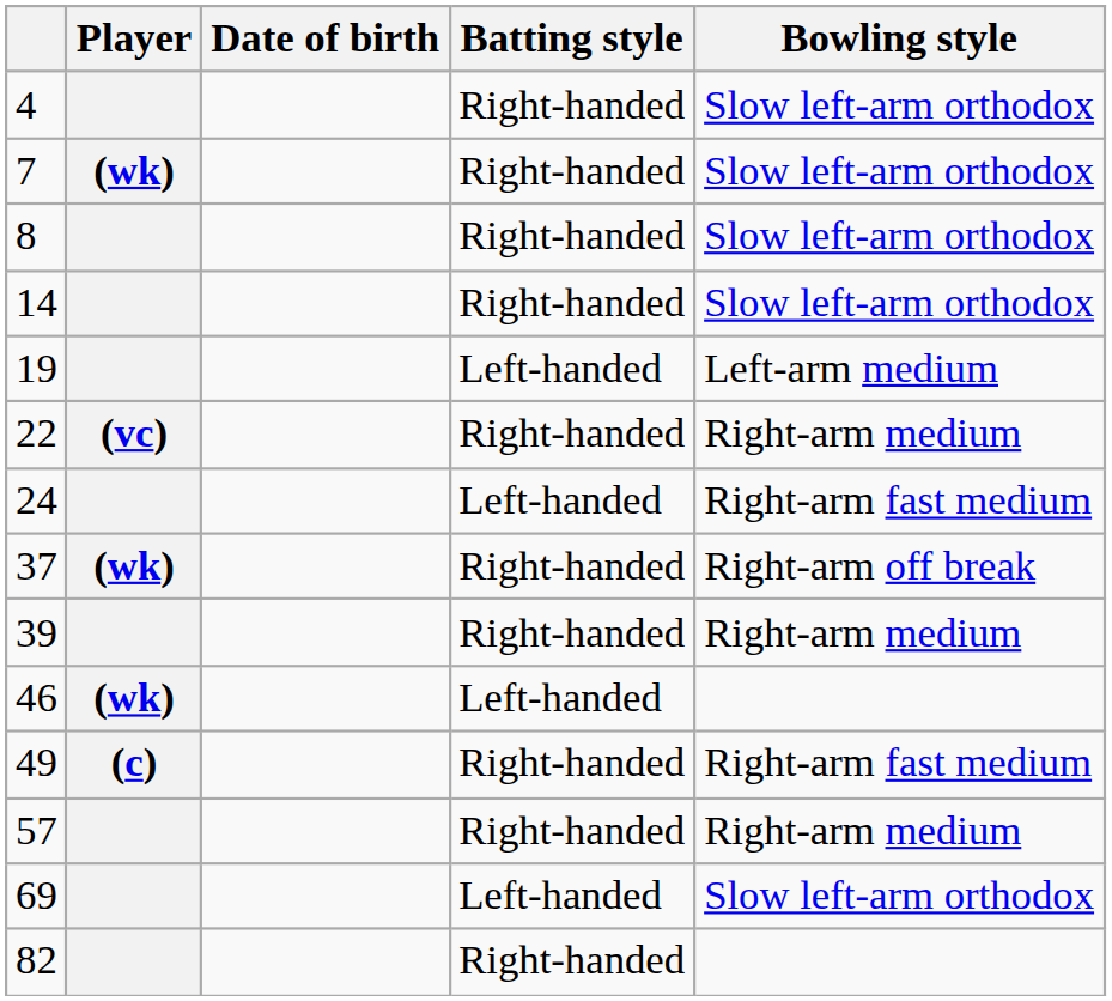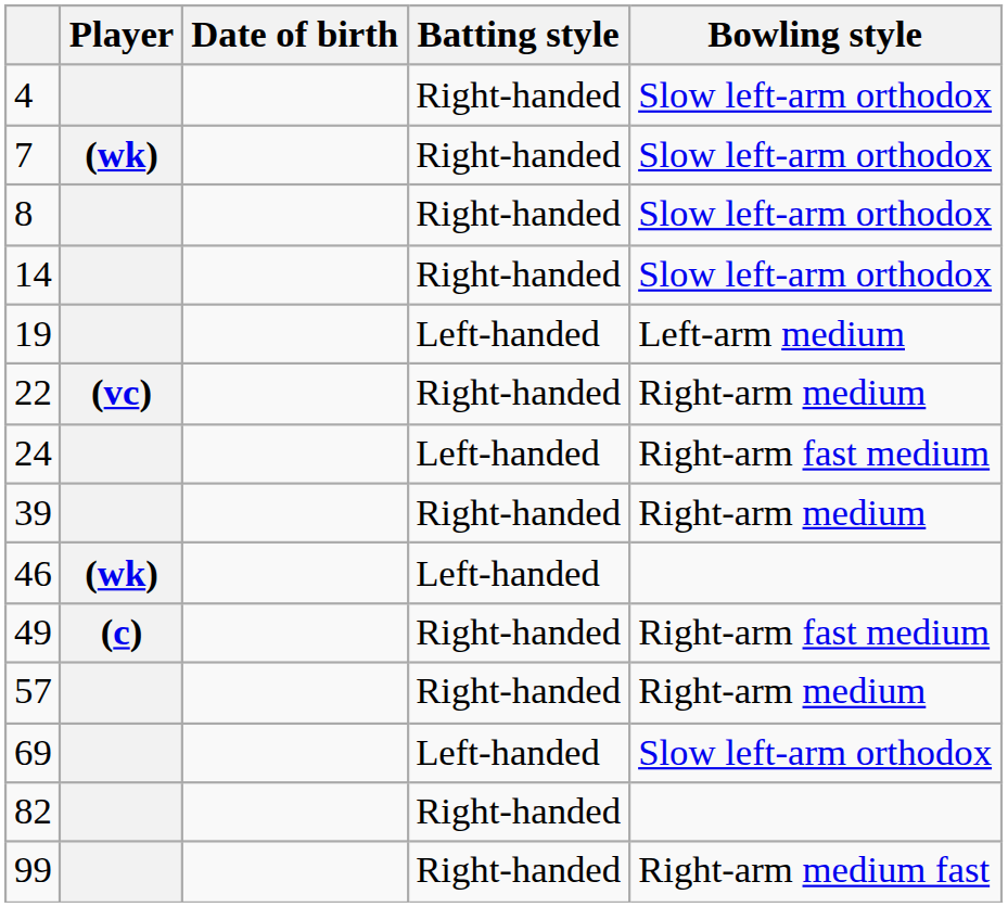- row: 37 | (wk) | Right-handed | Right-arm off break
+ row: 99 | Right-handed | Right-arm medium fast
